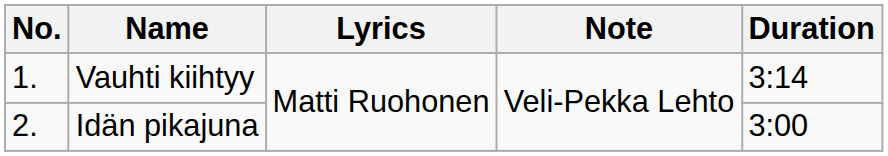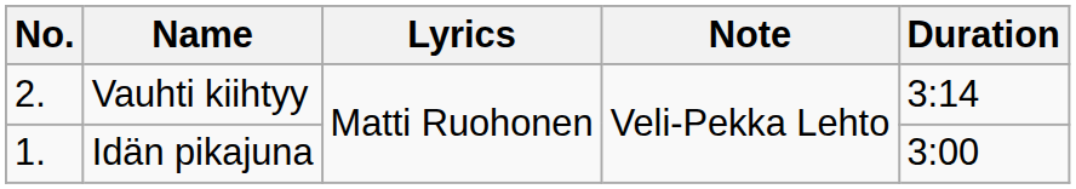Vauhti kiihtyy | No.: 1. -> 2.
Idän pikajuna | No.: 2. -> 1.
